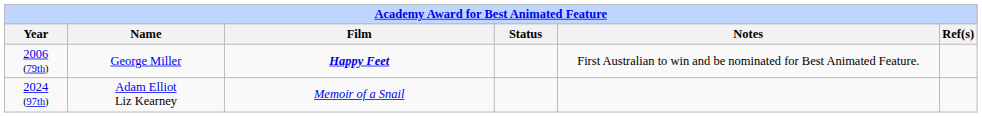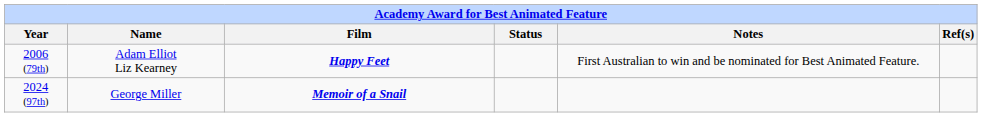2006 (79th) | Name: George Miller -> Adam Elliot Liz Kearney
2024 (97th) | Name: Adam Elliot Liz Kearney -> George Miller
2024 (97th) | Film: normal -> bold
